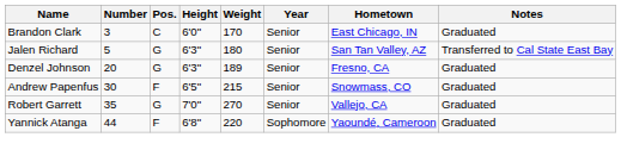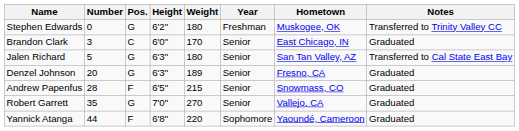+ row: Stephen Edwards | 0 | G | 6'2" | 180 | Freshman | Muskogee, OK | Transferred to Trinity Valley CC
Andrew Papenfus | Number: 30 -> 28
